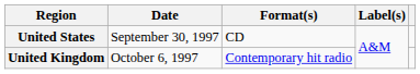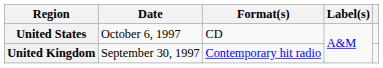United States | Date: September 30, 1997 -> October 6, 1997
United Kingdom | Date: October 6, 1997 -> September 30, 1997
